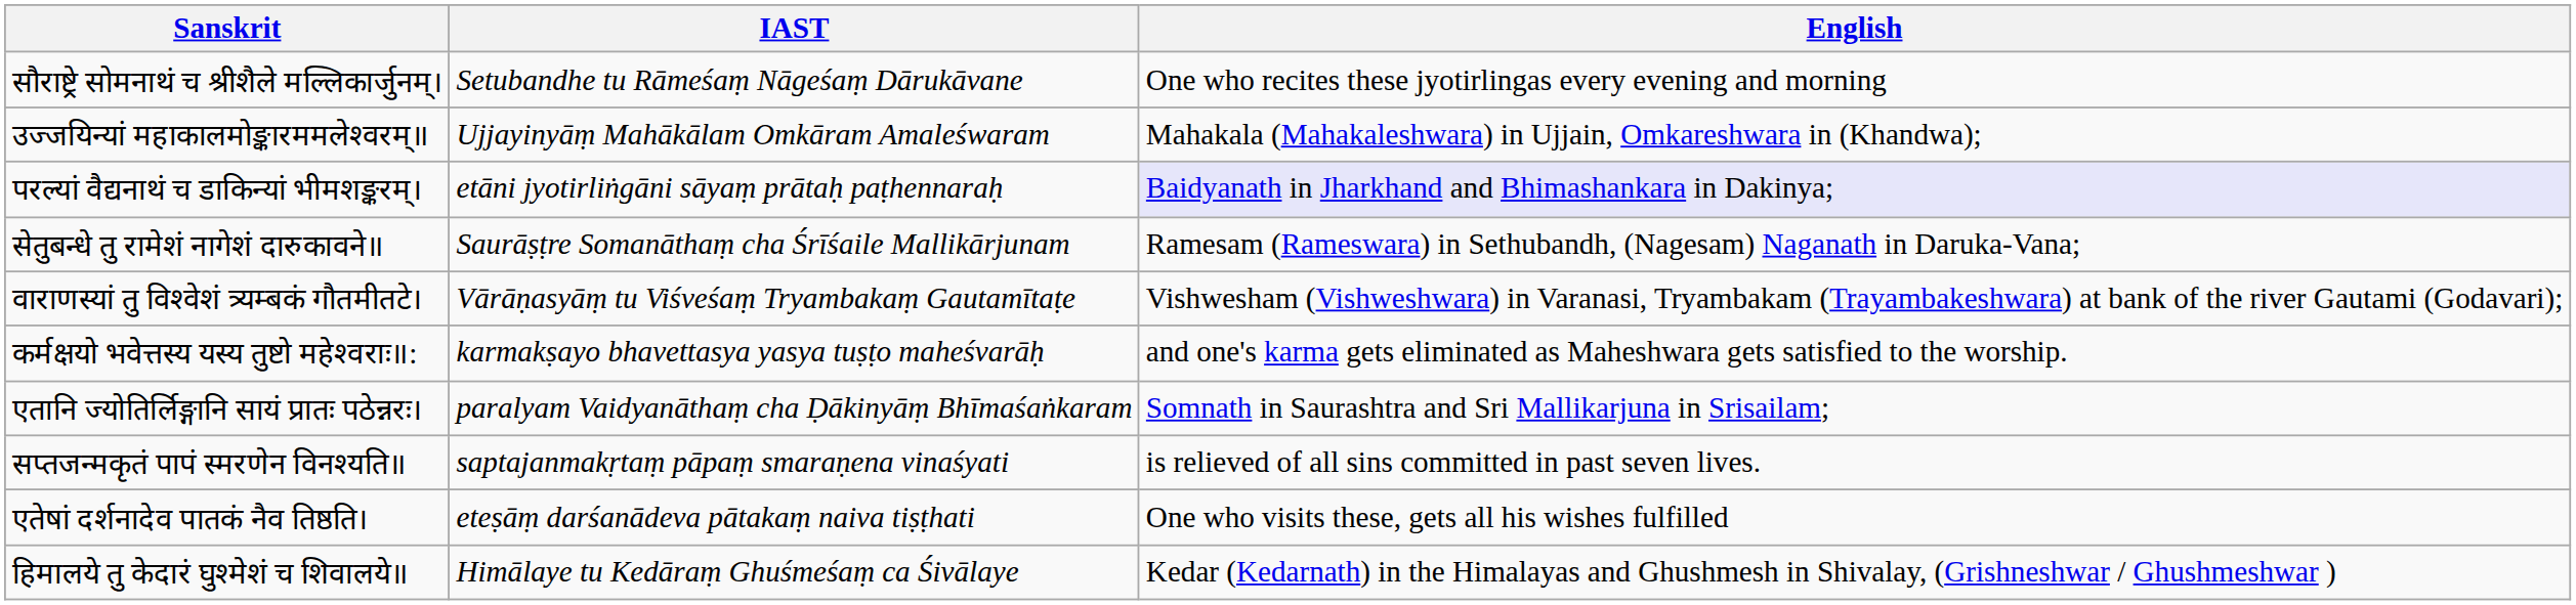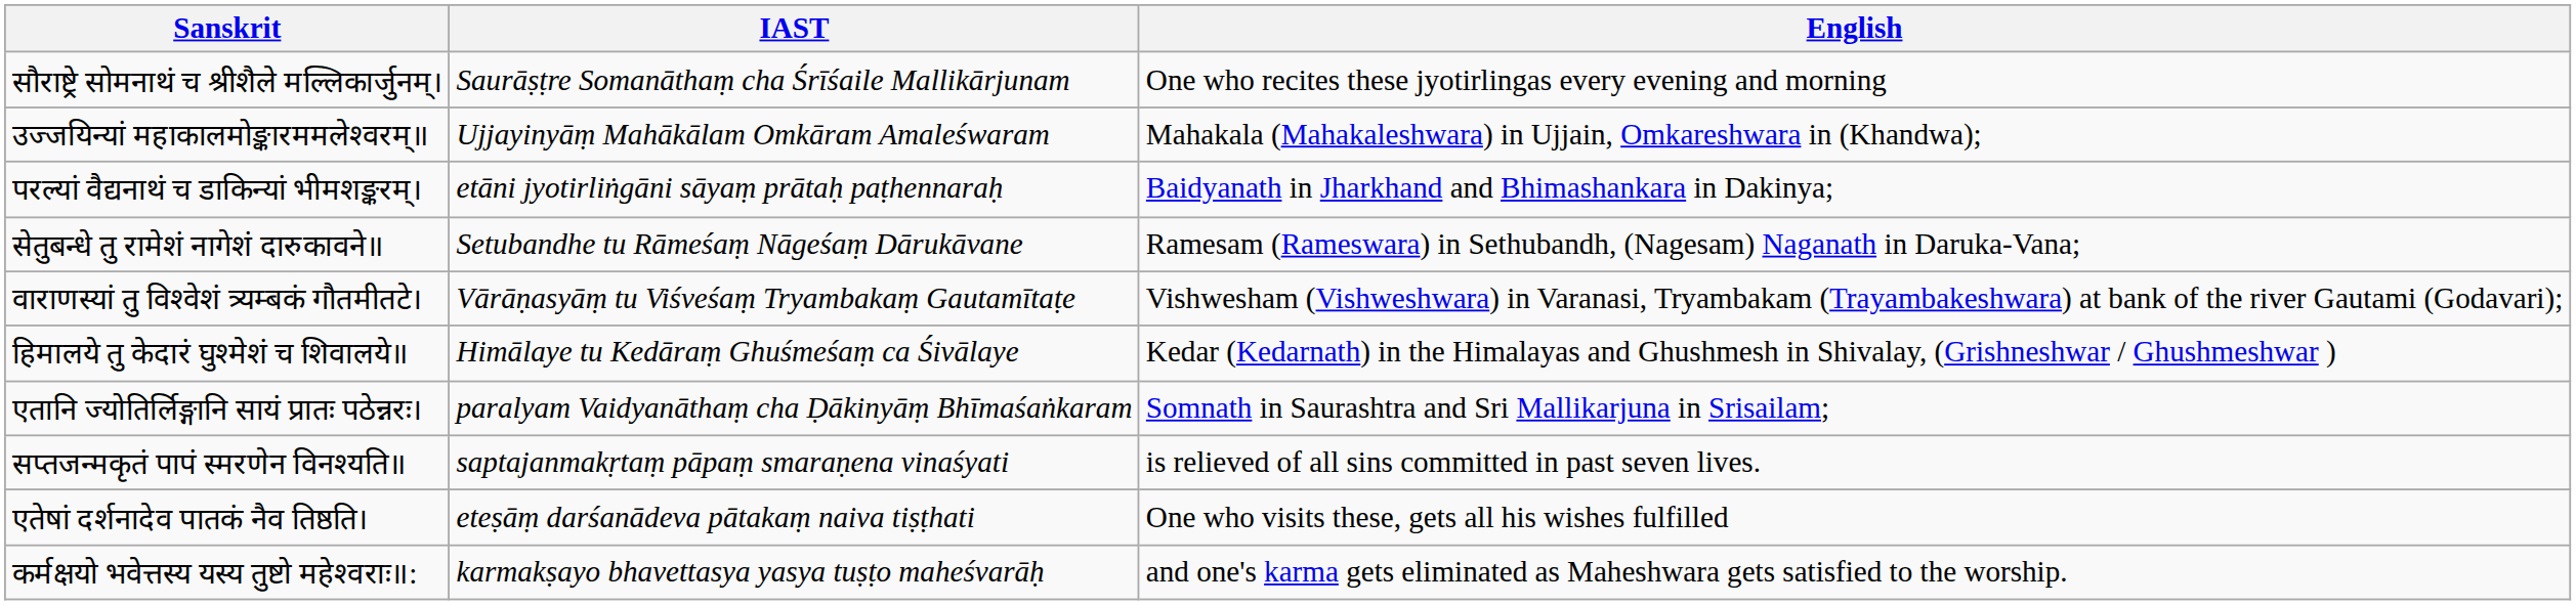सौराष्ट्रे सोमनाथं च श्रीशैले मल्लिकार्जुनम्। | IAST: Setubandhe tu Rāmeśaṃ Nāgeśaṃ Dārukāvane -> Saurāṣṭre Somanāthaṃ cha Śrīśaile Mallikārjunam
परल्यां वैद्यनाथं च डाकिन्यां भीमशङ्करम्। | English: lavender background -> no background
सेतुबन्धे तु रामेशं नागेशं दारुकावने॥ | IAST: Saurāṣṭre Somanāthaṃ cha Śrīśaile Mallikārjunam -> Setubandhe tu Rāmeśaṃ Nāgeśaṃ Dārukāvane
rows swapped: हिमालये तु केदारं घुश्मेशं च शिवालये॥ <-> कर्मक्षयो भवेत्तस्य यस्य तुष्टो महेश्वराः॥:
